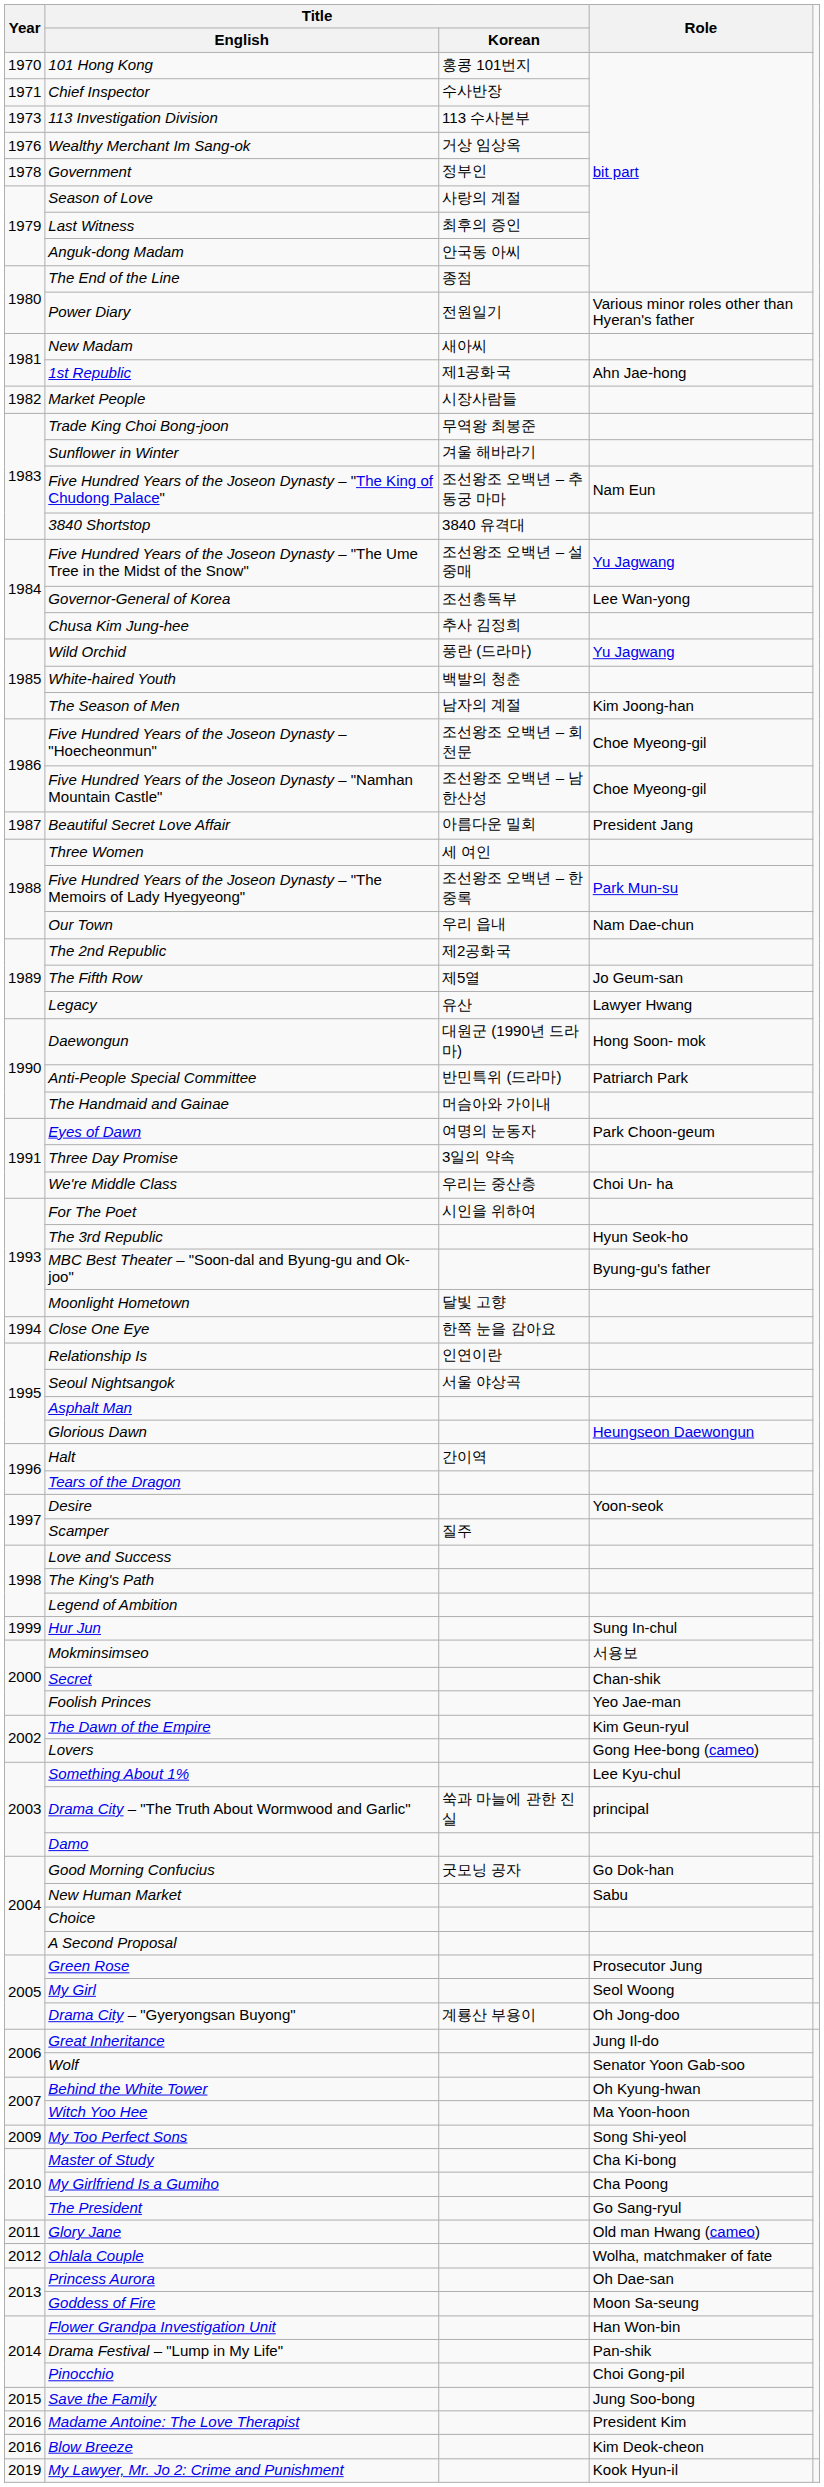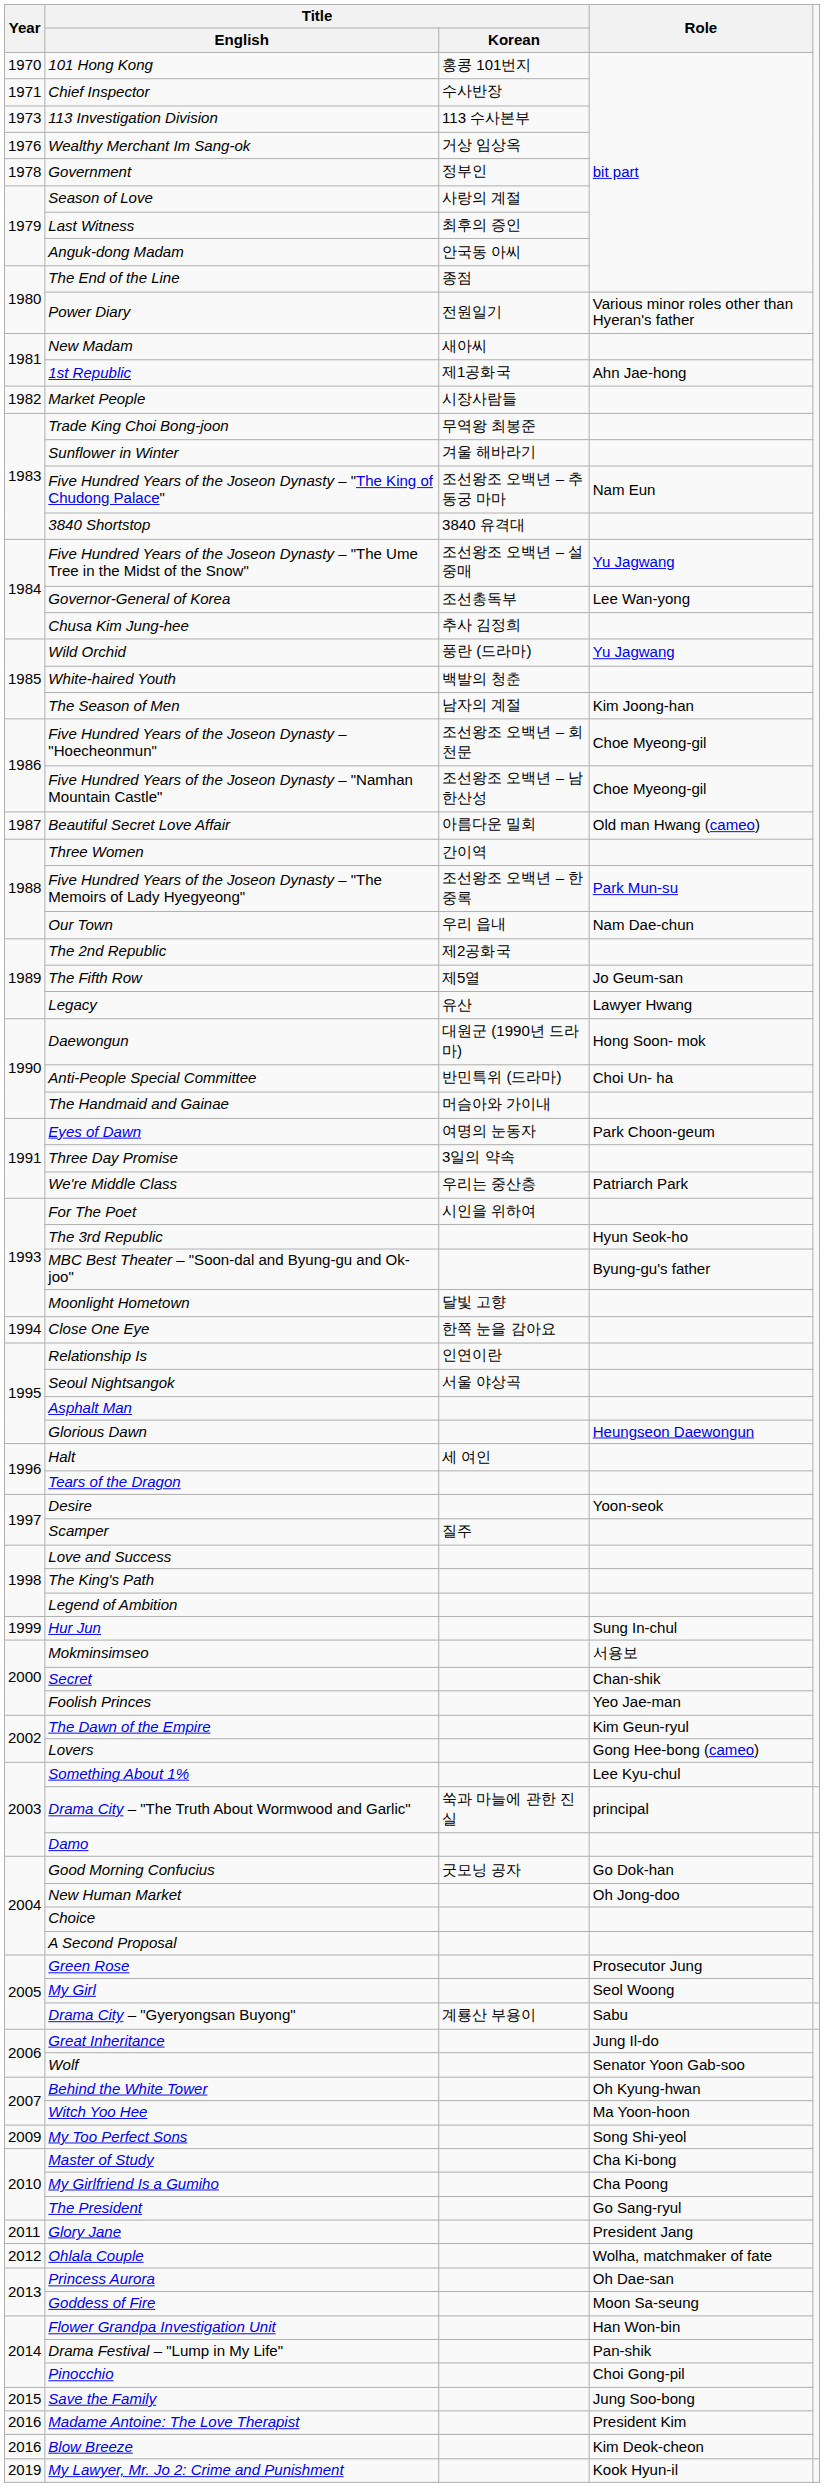Beautiful Secret Love Affair | Role: President Jang -> Old man Hwang (cameo)
Three Women | Title / Korean: 세 여인 -> 간이역
Anti-People Special Committee | Role: Patriarch Park -> Choi Un- ha
We're Middle Class | Role: Choi Un- ha -> Patriarch Park
Halt | Title / Korean: 간이역 -> 세 여인
New Human Market | Role: Sabu -> Oh Jong-doo
Drama City – "Gyeryongsan Buyong" | Role: Oh Jong-doo -> Sabu
Glory Jane | Role: Old man Hwang (cameo) -> President Jang
